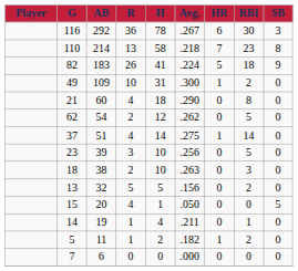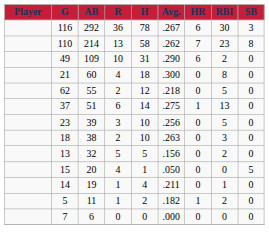110 | Avg.: .218 -> .262
- row: 82 | 183 | 26 | 41 | .224 | 5 | 18 | 9
49 | Avg.: .300 -> .290
49 | HR: 1 -> 6
21 | Avg.: .290 -> .300
62 | AB: 54 -> 55
62 | Avg.: .262 -> .218
37 | R: 4 -> 6
37 | RBI: 14 -> 13
